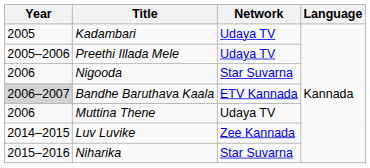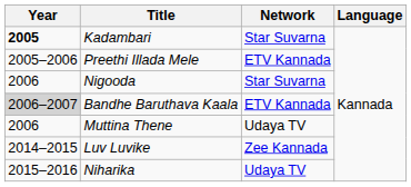Kadambari | Year: normal -> bold
Kadambari | Network: Udaya TV -> Star Suvarna
Preethi Illada Mele | Network: Udaya TV -> ETV Kannada
Niharika | Network: Star Suvarna -> Udaya TV
